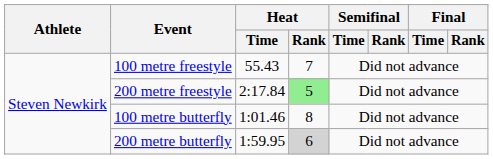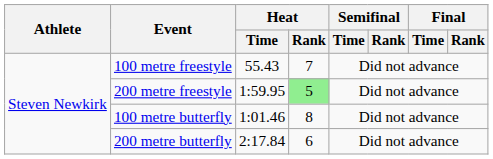200 metre freestyle | Heat / Time: 2:17.84 -> 1:59.95
200 metre butterfly | Heat / Time: 1:59.95 -> 2:17.84
200 metre butterfly | Heat / Rank: lightgrey background -> no background
